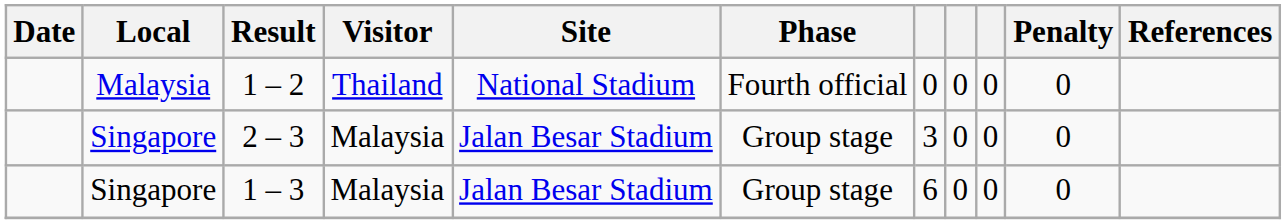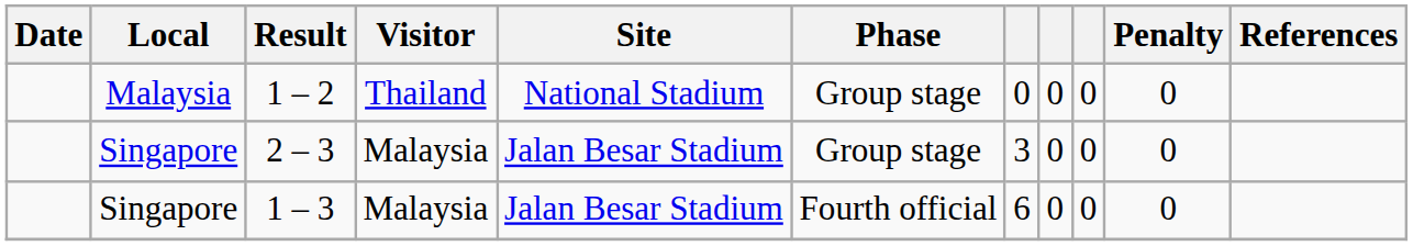1 – 2 | Phase: Fourth official -> Group stage
1 – 3 | Phase: Group stage -> Fourth official
